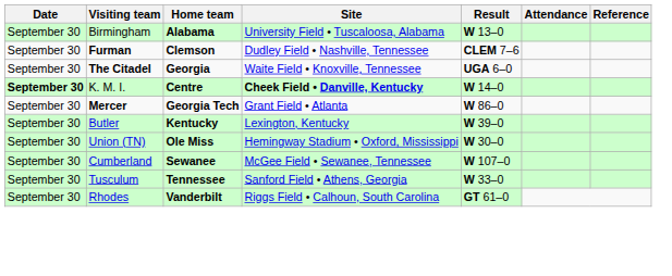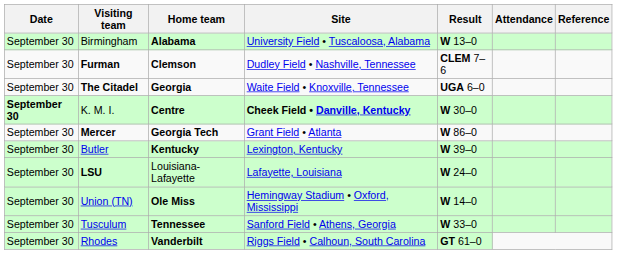K. M. I. | Result: W 14–0 -> W 30–0
+ row: September 30 | LSU | Louisiana-Lafayette | Lafayette, Louisiana | W 24–0
Union (TN) | Result: W 30–0 -> W 14–0
- row: September 30 | Cumberland | Sewanee | McGee Field • Sewanee, Tennessee | W 107–0
